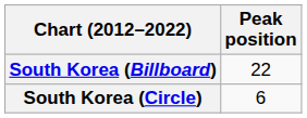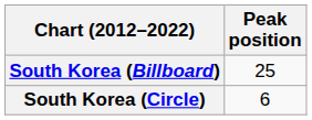South Korea (Billboard) | Peak position: 22 -> 25
